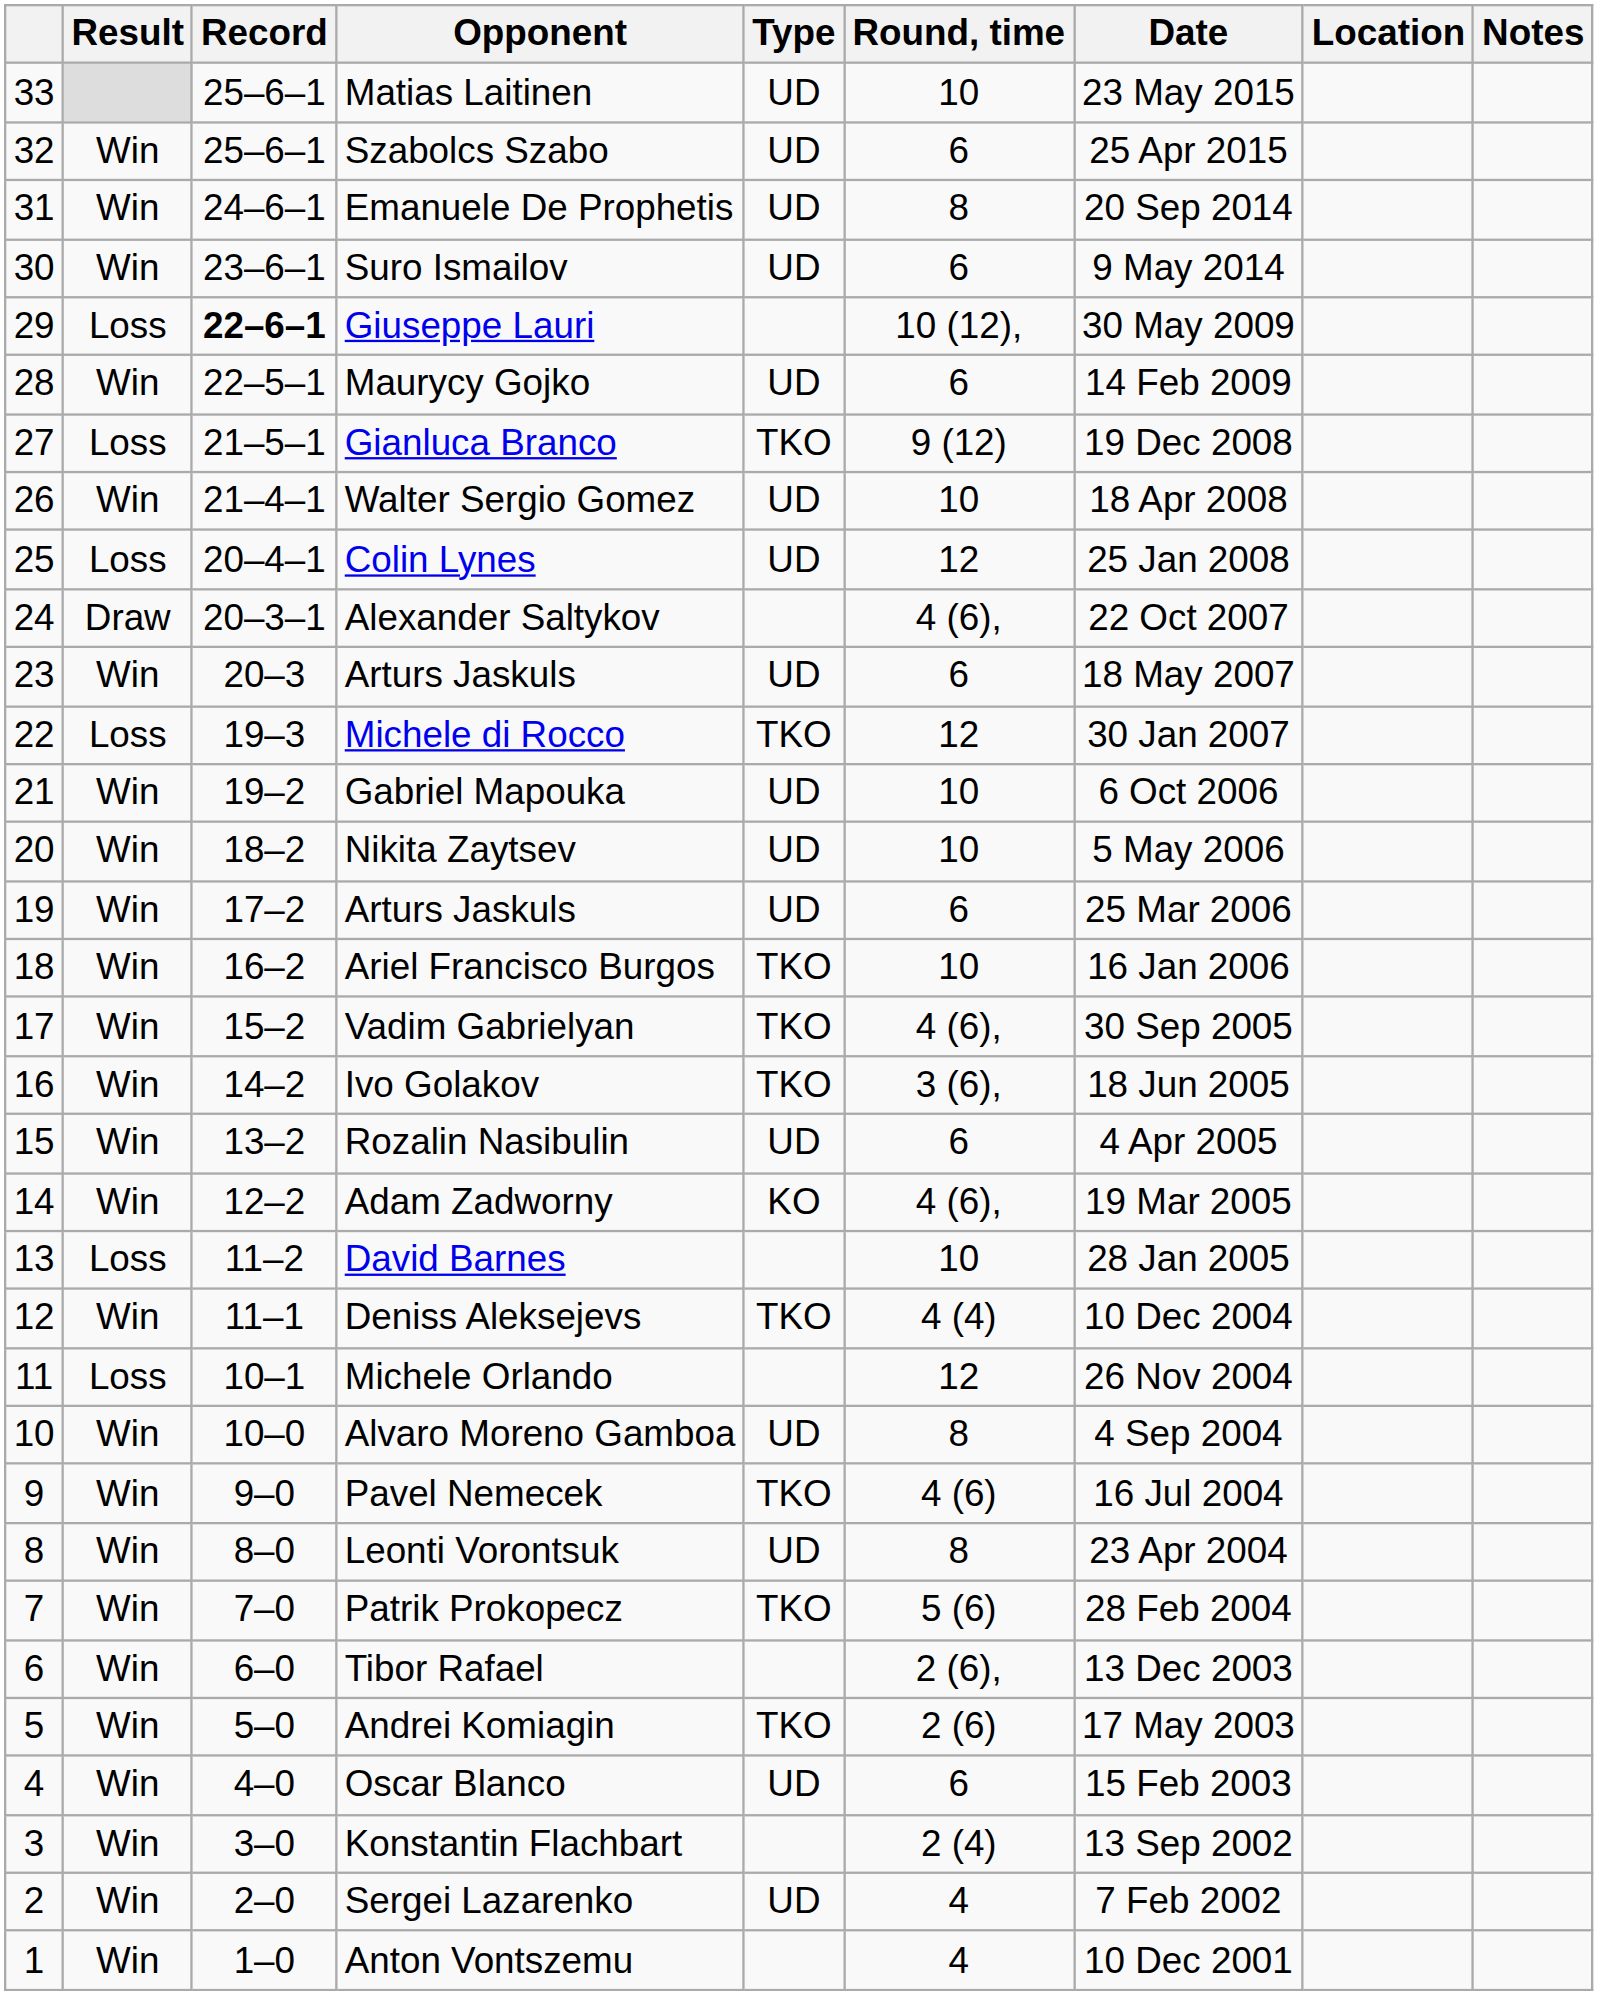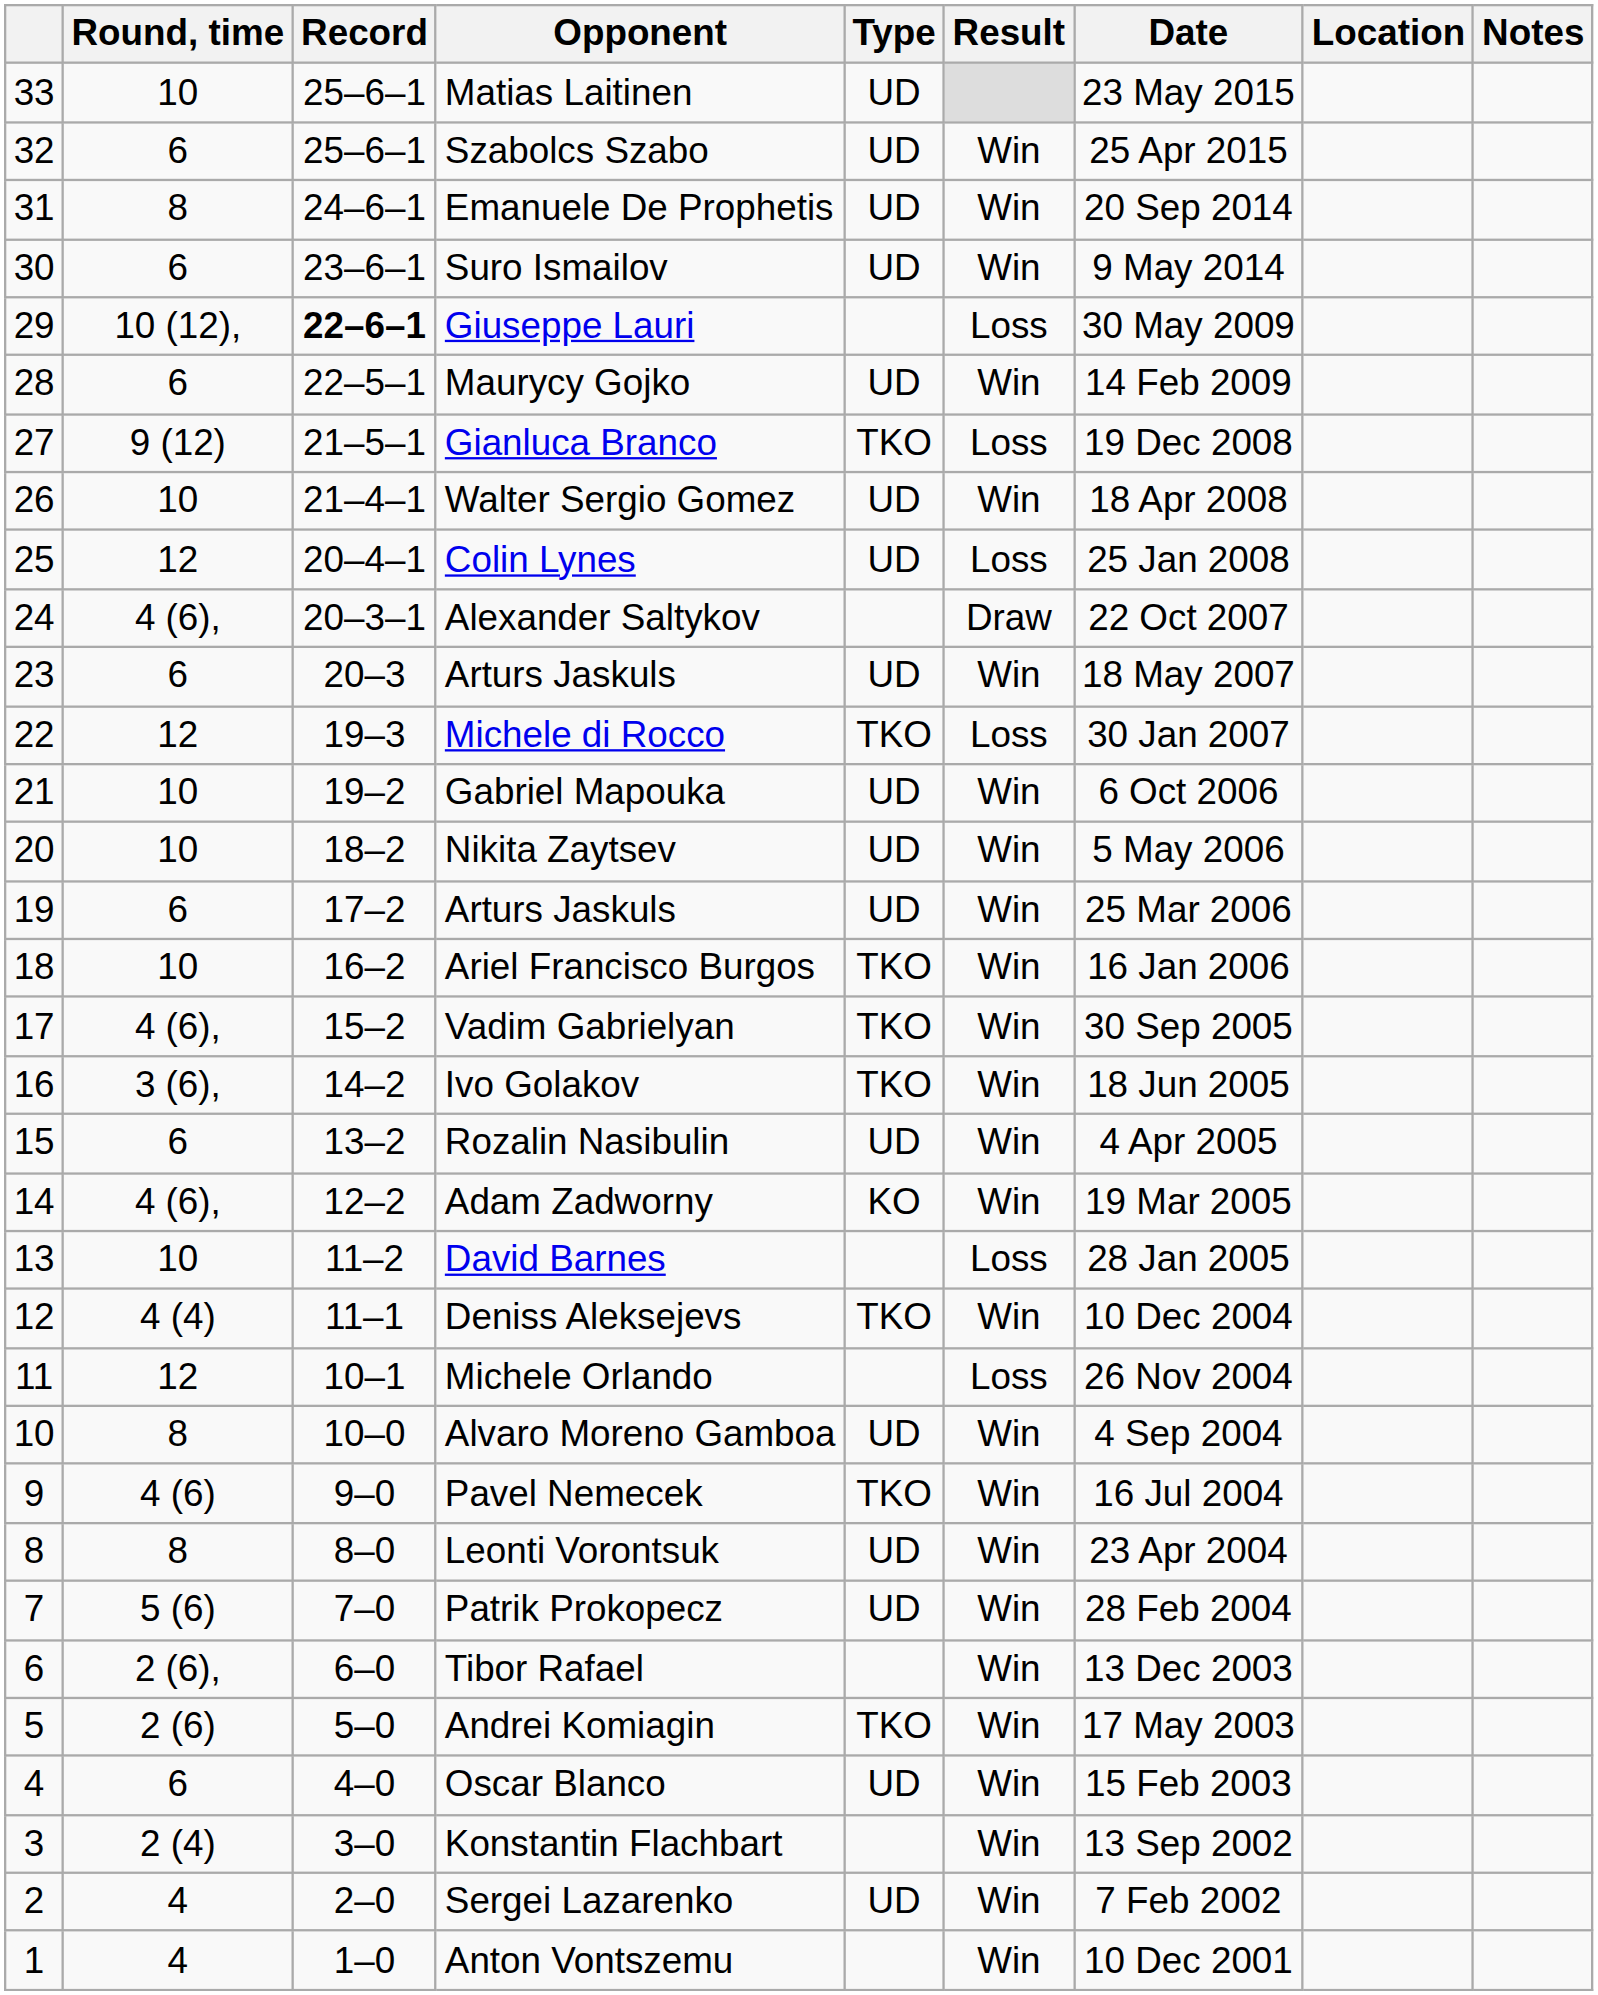columns swapped: Result <-> Round, time
Patrik Prokopecz | Type: TKO -> UD
